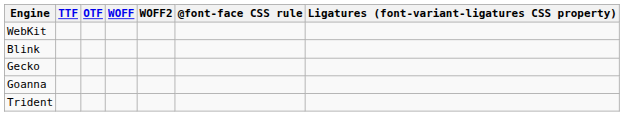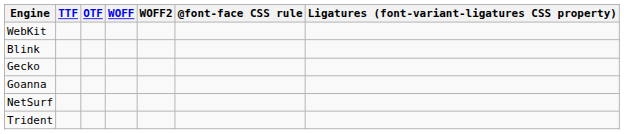+ row: NetSurf
